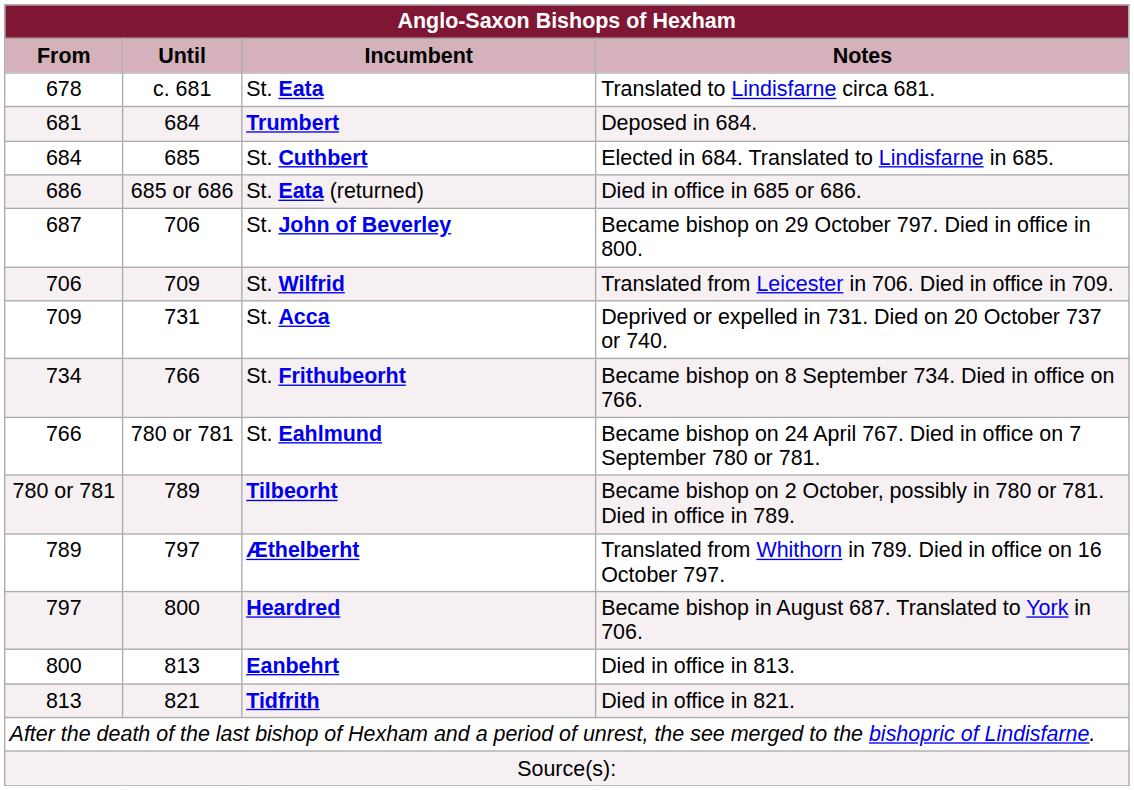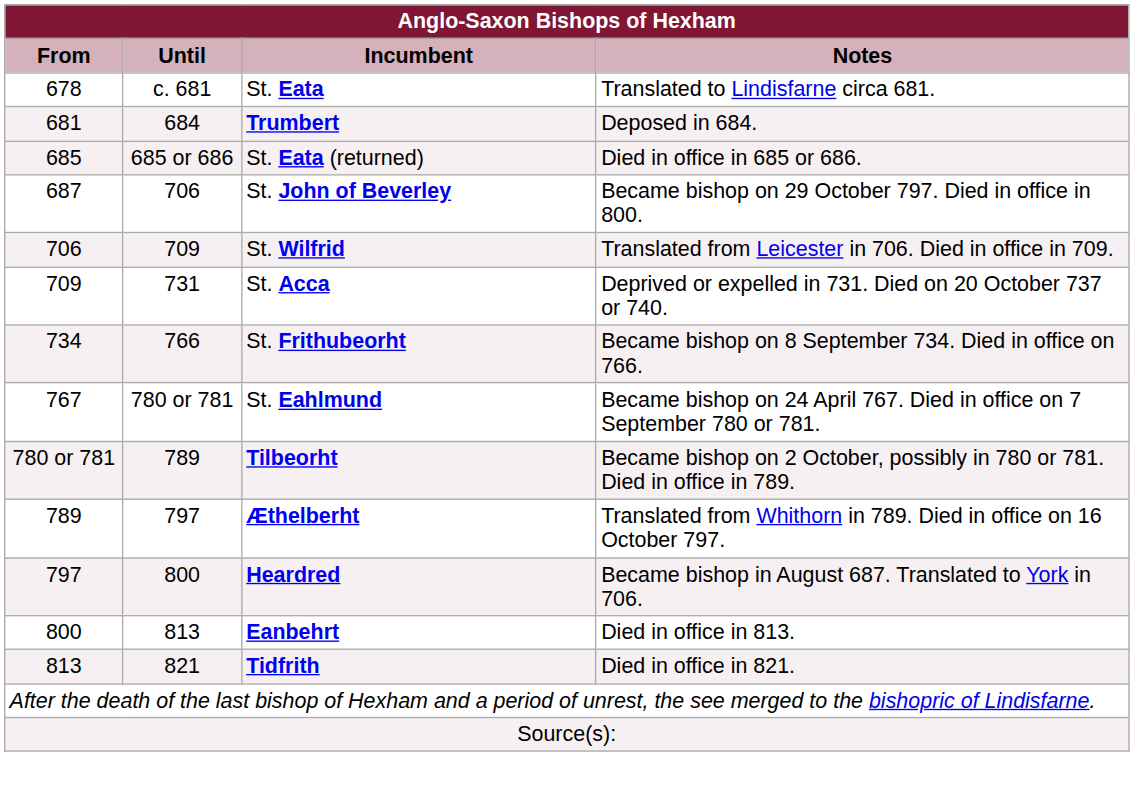- row: 684 | 685 | St. Cuthbert | Elected in 684. Translated to Lindisfarne in 685.
St. Eata (returned) | From: 686 -> 685
St. Eahlmund | From: 766 -> 767
